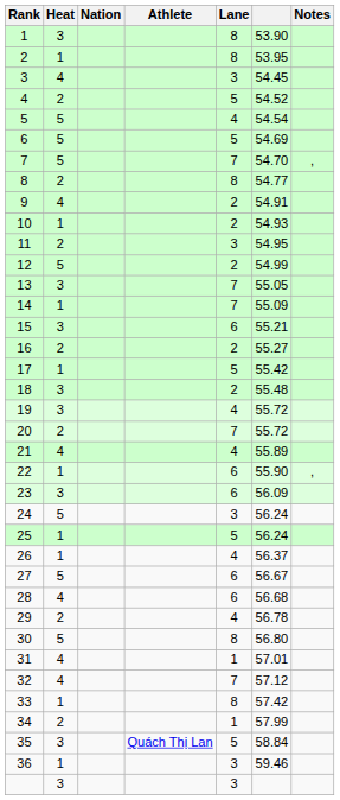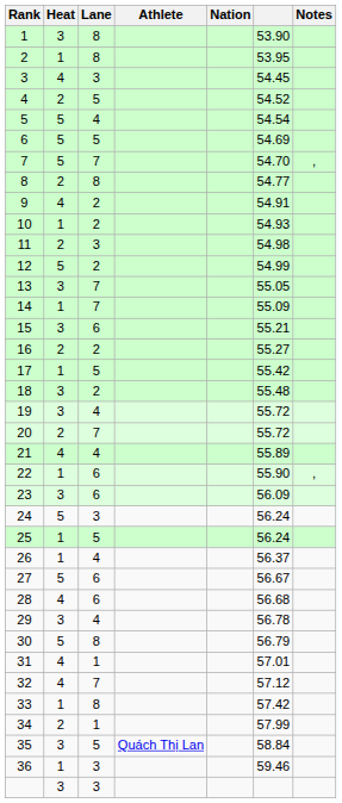columns swapped: Lane <-> Nation
11 | column 6: 54.95 -> 54.98
29 | Heat: 2 -> 3
30 | column 6: 56.80 -> 56.79
